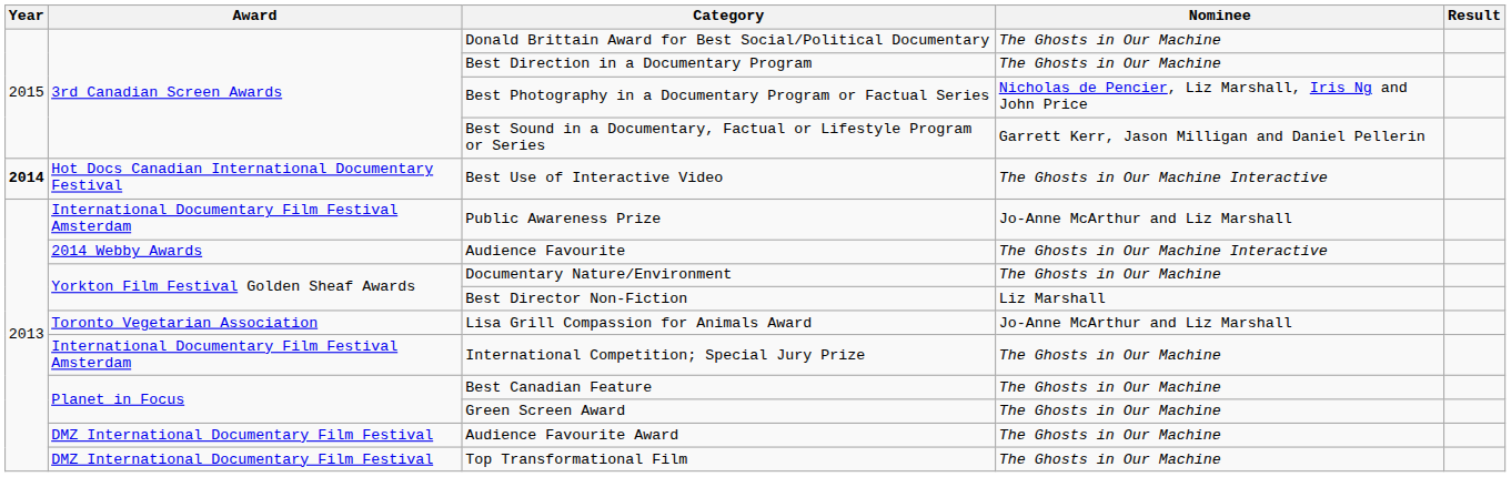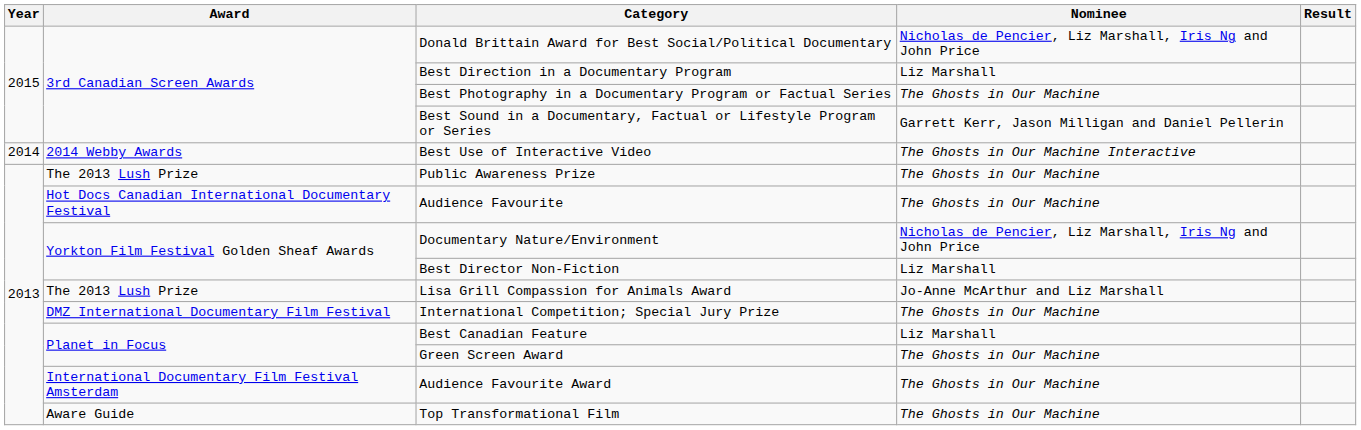Donald Brittain Award for Best Social/Political Documentary | Nominee: The Ghosts in Our Machine -> Nicholas de Pencier, Liz Marshall, Iris Ng and John Price
Best Direction in a Documentary Program | Nominee: The Ghosts in Our Machine -> Liz Marshall
Best Photography in a Documentary Program or Factual Series | Nominee: Nicholas de Pencier, Liz Marshall, Iris Ng and John Price -> The Ghosts in Our Machine
Best Use of Interactive Video | Year: bold -> normal
Best Use of Interactive Video | Award: Hot Docs Canadian International Documentary Festival -> 2014 Webby Awards
Public Awareness Prize | Award: International Documentary Film Festival Amsterdam -> The 2013 Lush Prize
Public Awareness Prize | Nominee: Jo-Anne McArthur and Liz Marshall -> The Ghosts in Our Machine
Audience Favourite | Award: 2014 Webby Awards -> Hot Docs Canadian International Documentary Festival
Audience Favourite | Nominee: The Ghosts in Our Machine Interactive -> The Ghosts in Our Machine
Documentary Nature/Environment | Nominee: The Ghosts in Our Machine -> Nicholas de Pencier, Liz Marshall, Iris Ng and John Price
Lisa Grill Compassion for Animals Award | Award: Toronto Vegetarian Association -> The 2013 Lush Prize
International Competition; Special Jury Prize | Award: International Documentary Film Festival Amsterdam -> DMZ International Documentary Film Festival
Best Canadian Feature | Nominee: The Ghosts in Our Machine -> Liz Marshall
Audience Favourite Award | Award: DMZ International Documentary Film Festival -> International Documentary Film Festival Amsterdam
Top Transformational Film | Award: DMZ International Documentary Film Festival -> Aware Guide
